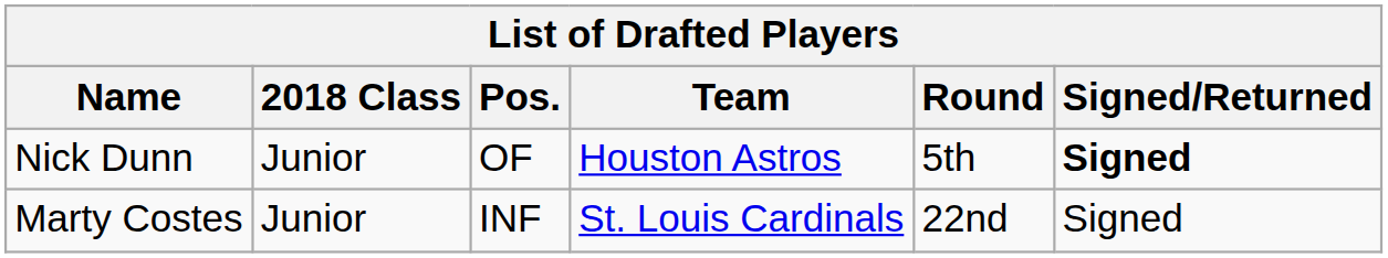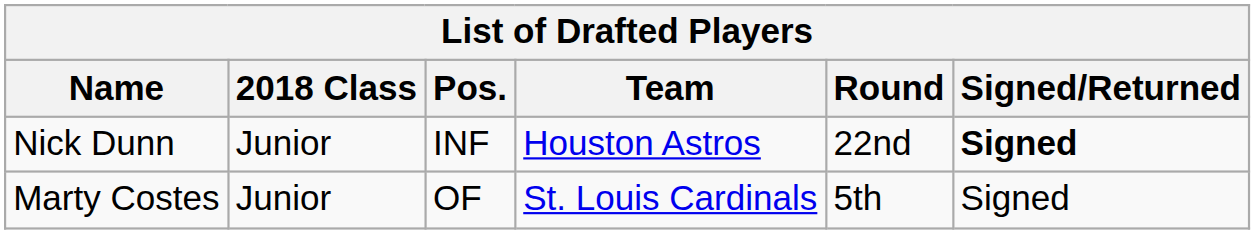Nick Dunn | Pos.: OF -> INF
Nick Dunn | Round: 5th -> 22nd
Marty Costes | Pos.: INF -> OF
Marty Costes | Round: 22nd -> 5th
